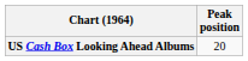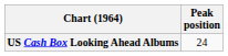US Cash Box Looking Ahead Albums | Peak position: 20 -> 24
